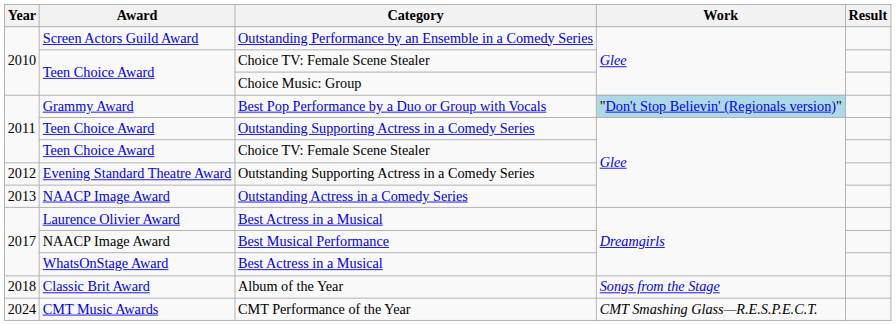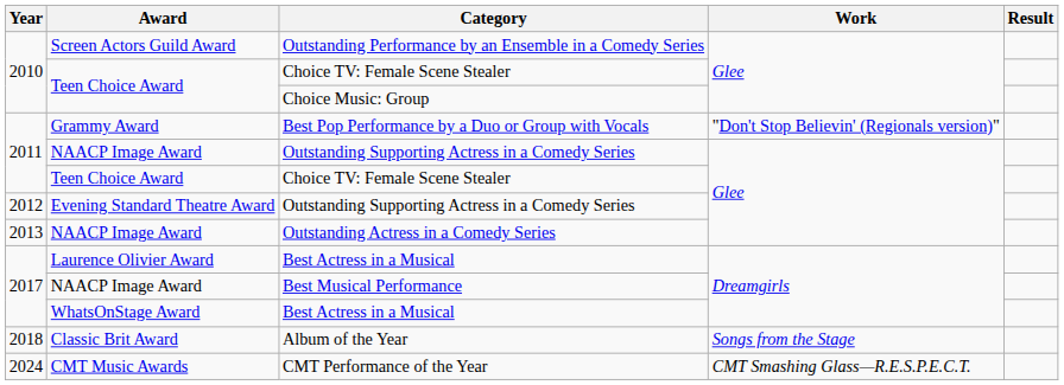Best Pop Performance by a Duo or Group with Vocals | Work: lightblue background -> no background
2011 / Outstanding Supporting Actress in a Comedy Series | Award: Teen Choice Award -> NAACP Image Award
